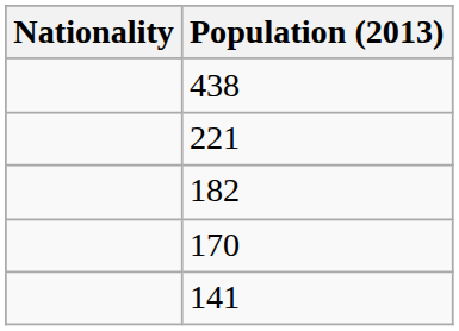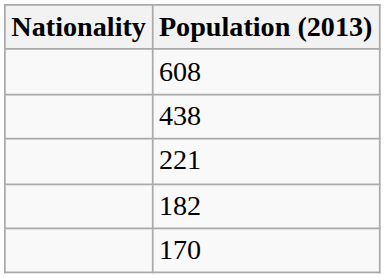+ row: 608
- row: 141
